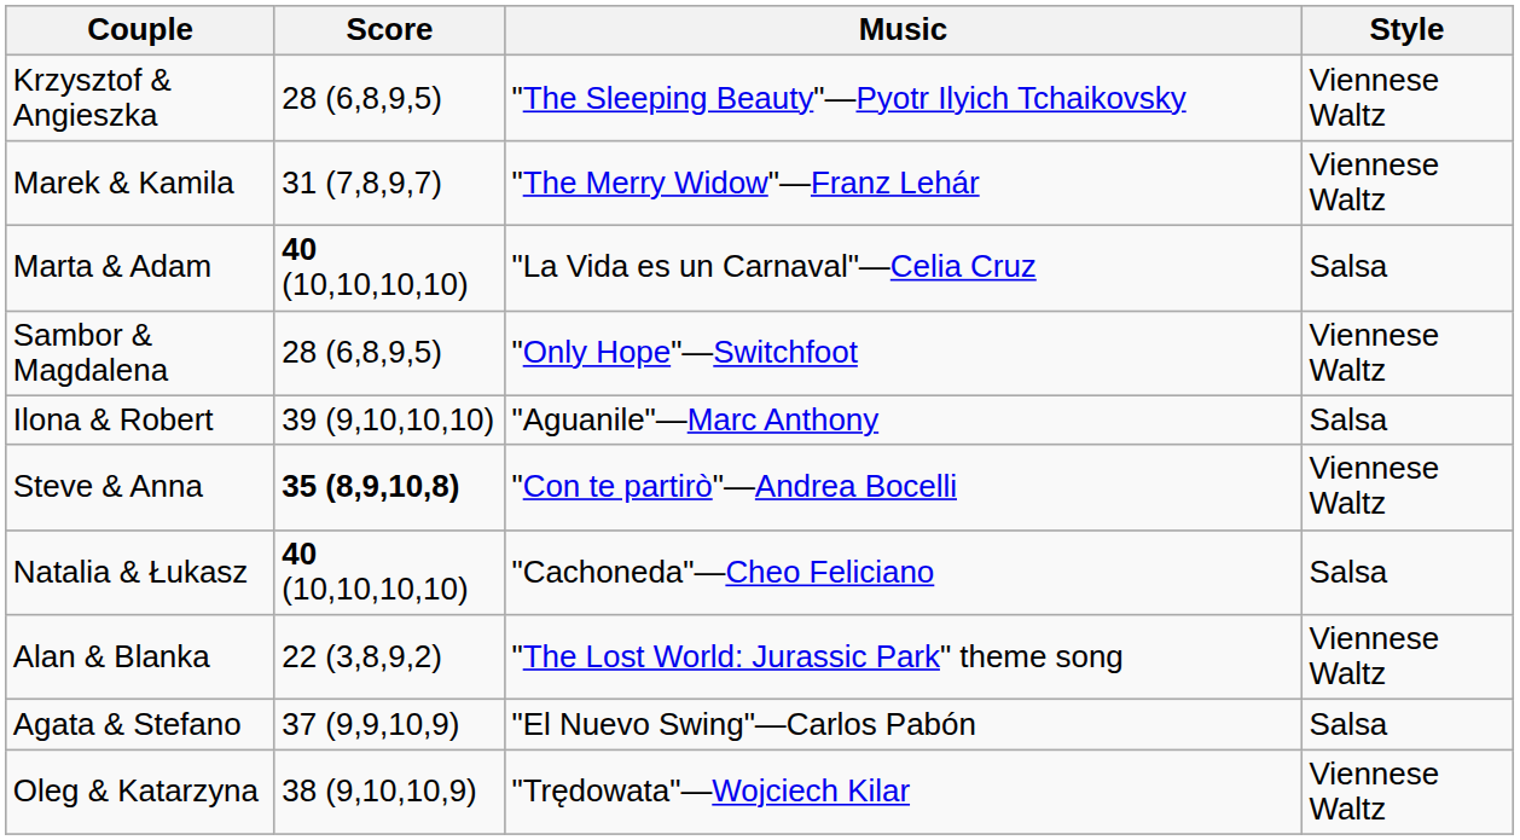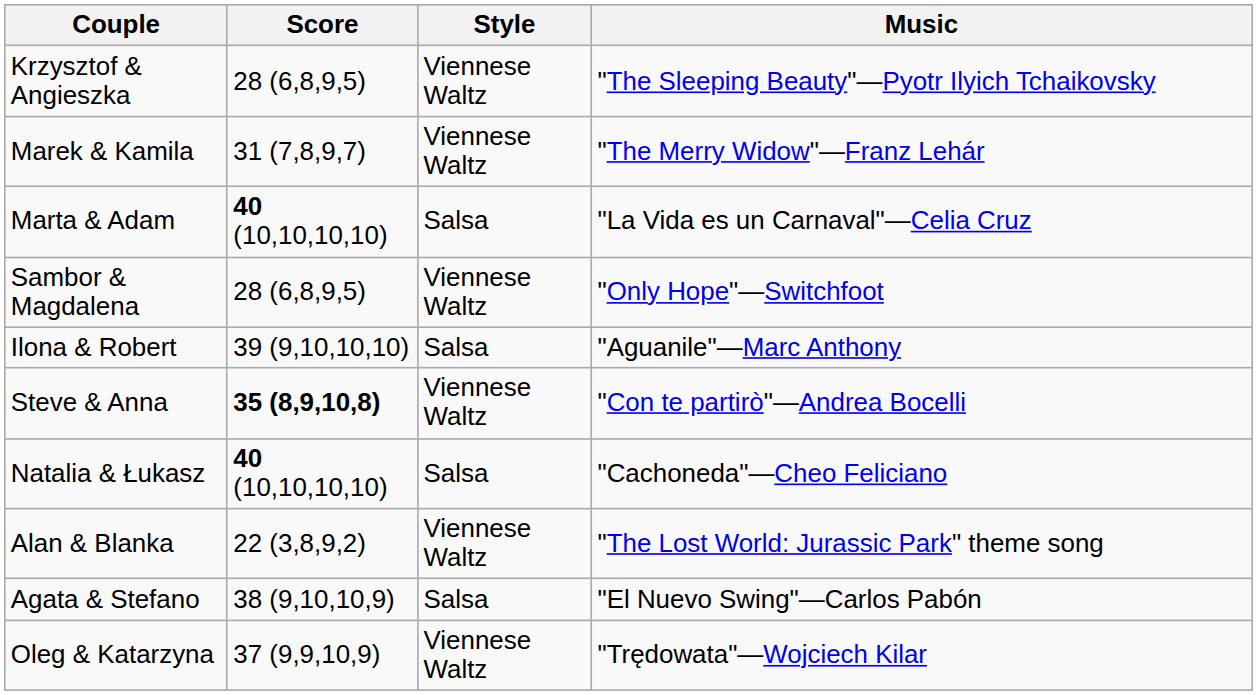columns swapped: Style <-> Music
Agata & Stefano | Score: 37 (9,9,10,9) -> 38 (9,10,10,9)
Oleg & Katarzyna | Score: 38 (9,10,10,9) -> 37 (9,9,10,9)
